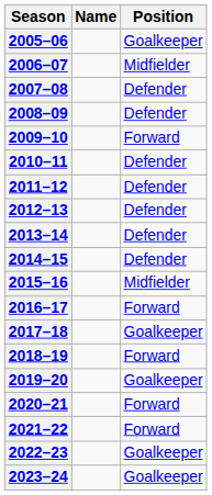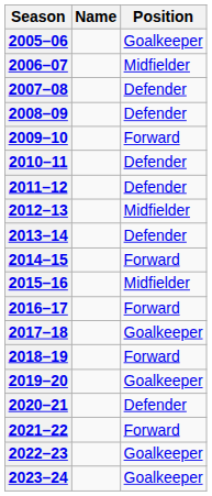2012–13 | Position: Defender -> Midfielder
2014–15 | Position: Defender -> Forward
2020–21 | Position: Forward -> Defender
